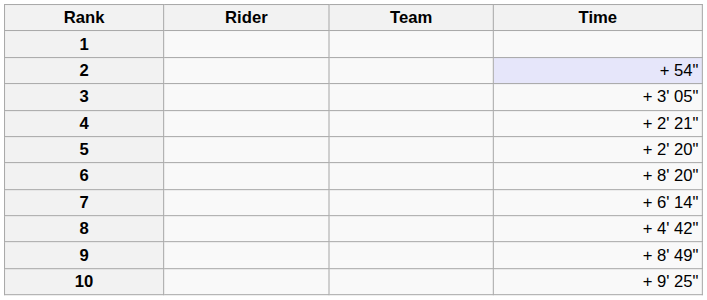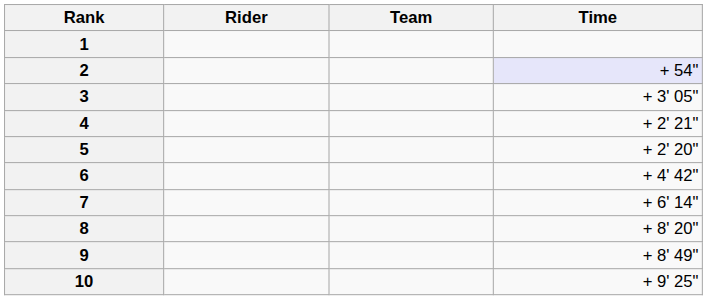6 | Time: + 8' 20" -> + 4' 42"
8 | Time: + 4' 42" -> + 8' 20"
